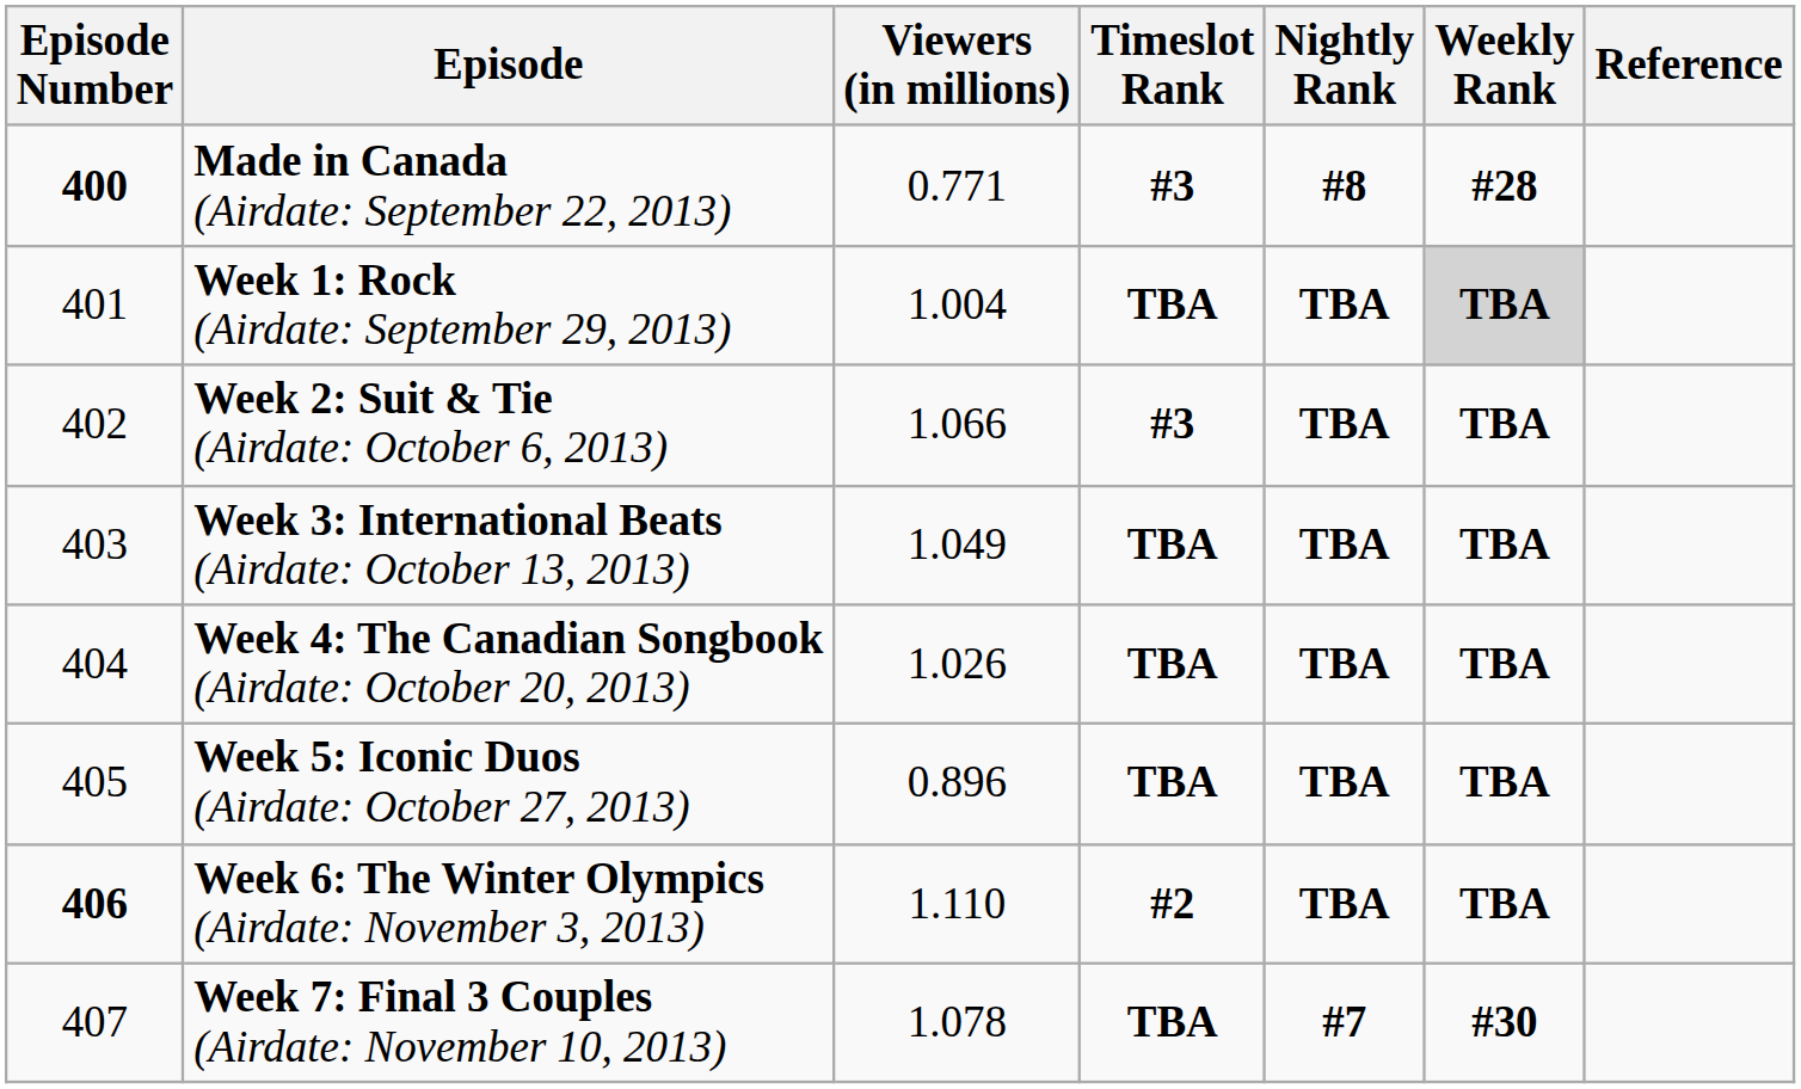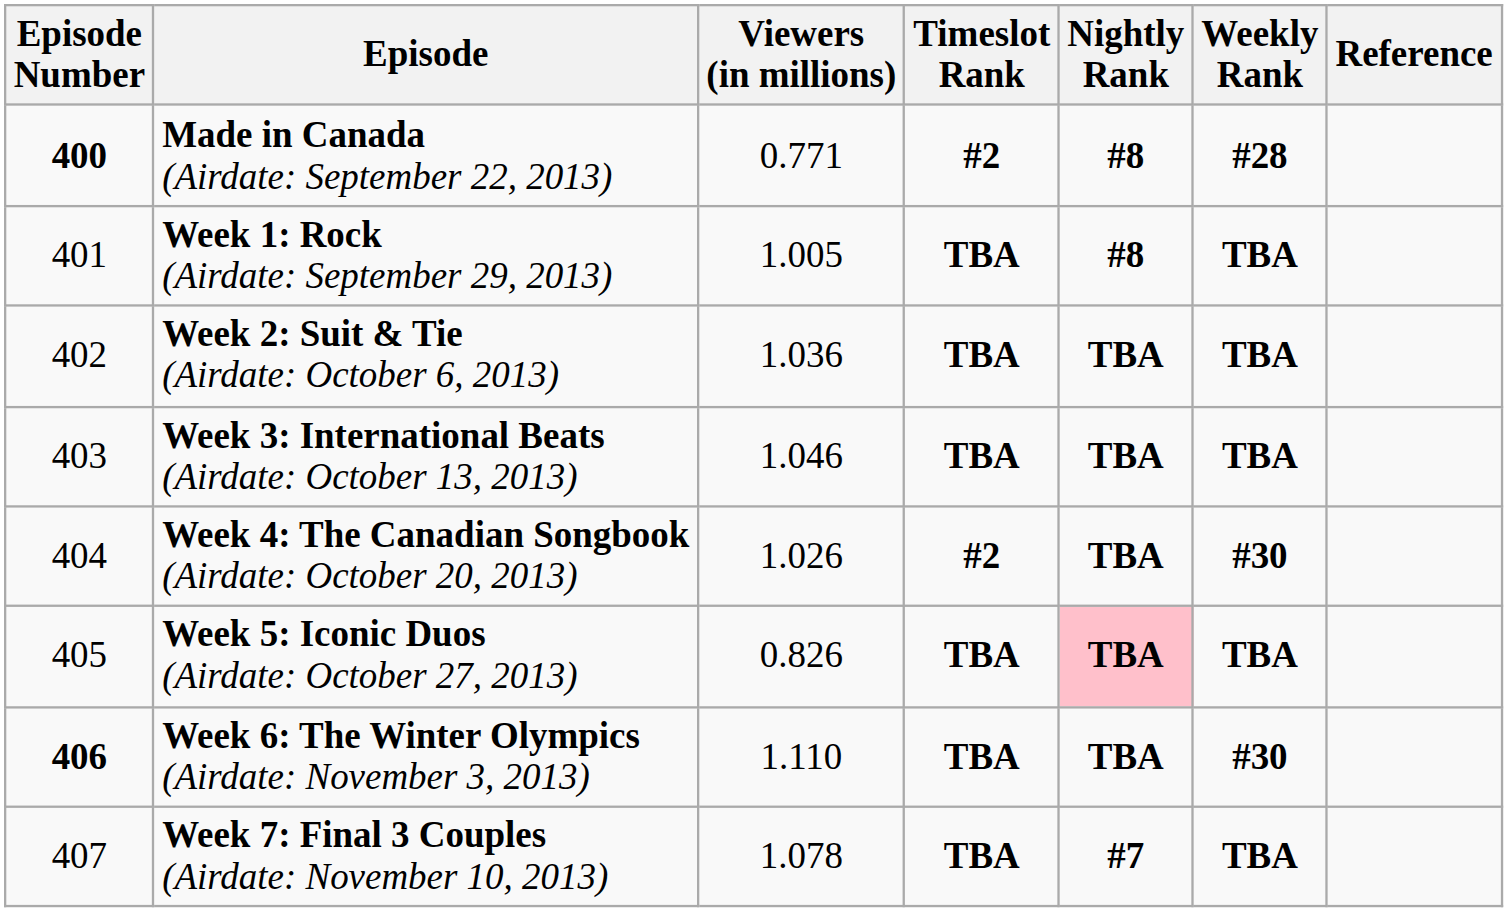Made in Canada (Airdate: September 22, 2013) | Timeslot Rank: #3 -> #2
Week 1: Rock (Airdate: September 29, 2013) | Viewers (in millions): 1.004 -> 1.005
Week 1: Rock (Airdate: September 29, 2013) | Nightly Rank: TBA -> #8
Week 1: Rock (Airdate: September 29, 2013) | Weekly Rank: lightgrey background -> no background
Week 2: Suit & Tie (Airdate: October 6, 2013) | Viewers (in millions): 1.066 -> 1.036
Week 2: Suit & Tie (Airdate: October 6, 2013) | Timeslot Rank: #3 -> TBA
Week 3: International Beats (Airdate: October 13, 2013) | Viewers (in millions): 1.049 -> 1.046
Week 4: The Canadian Songbook (Airdate: October 20, 2013) | Timeslot Rank: TBA -> #2
Week 4: The Canadian Songbook (Airdate: October 20, 2013) | Weekly Rank: TBA -> #30
Week 5: Iconic Duos (Airdate: October 27, 2013) | Viewers (in millions): 0.896 -> 0.826
Week 5: Iconic Duos (Airdate: October 27, 2013) | Nightly Rank: no background -> pink background
Week 6: The Winter Olympics (Airdate: November 3, 2013) | Timeslot Rank: #2 -> TBA
Week 6: The Winter Olympics (Airdate: November 3, 2013) | Weekly Rank: TBA -> #30
Week 7: Final 3 Couples (Airdate: November 10, 2013) | Weekly Rank: #30 -> TBA
